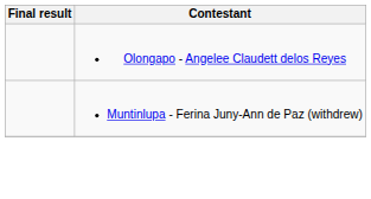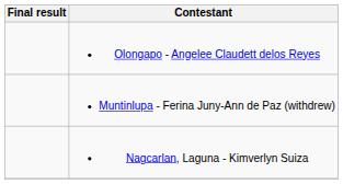+ row: Nagcarlan, Laguna - Kimverlyn Suiza
